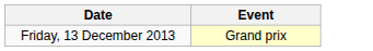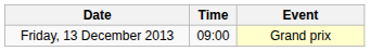+ column: Time | 09:00
